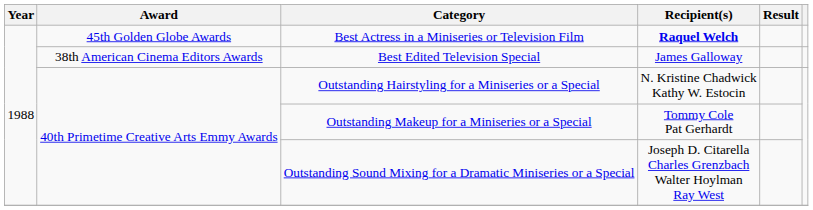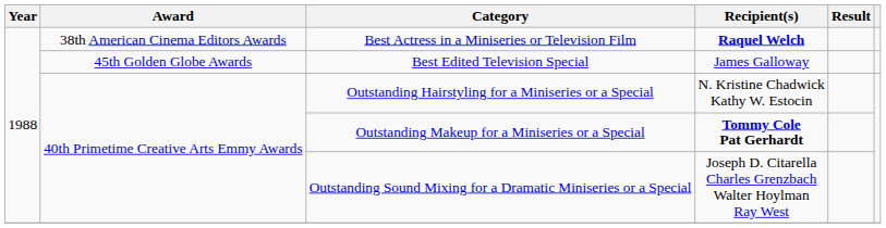Best Actress in a Miniseries or Television Film | Award: 45th Golden Globe Awards -> 38th American Cinema Editors Awards
Best Edited Television Special | Award: 38th American Cinema Editors Awards -> 45th Golden Globe Awards
Outstanding Makeup for a Miniseries or a Special | Recipient(s): normal -> bold
